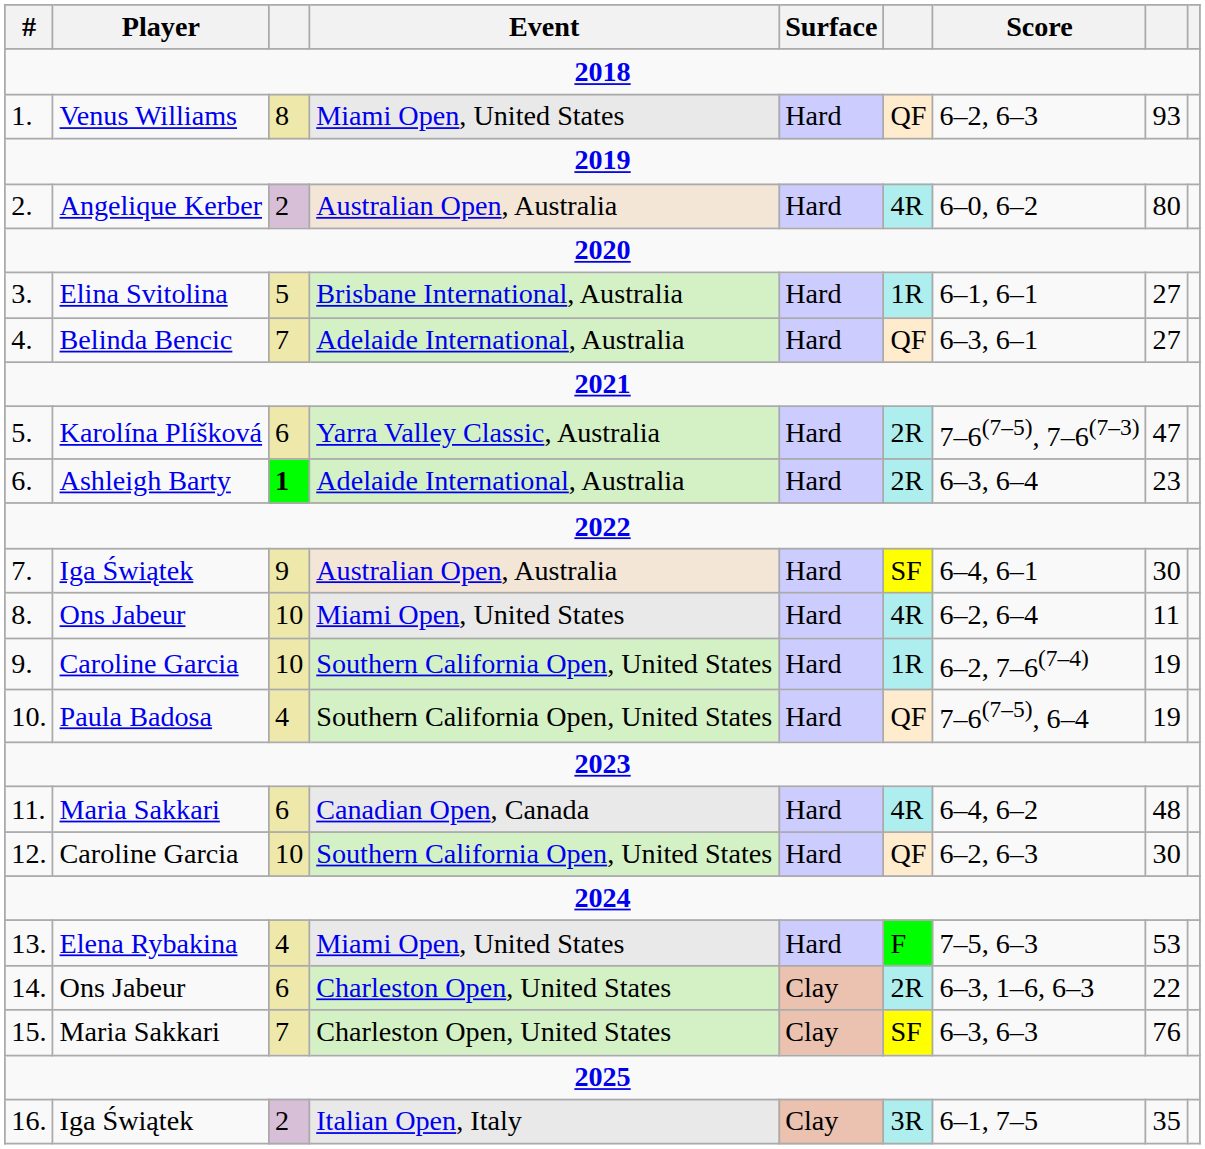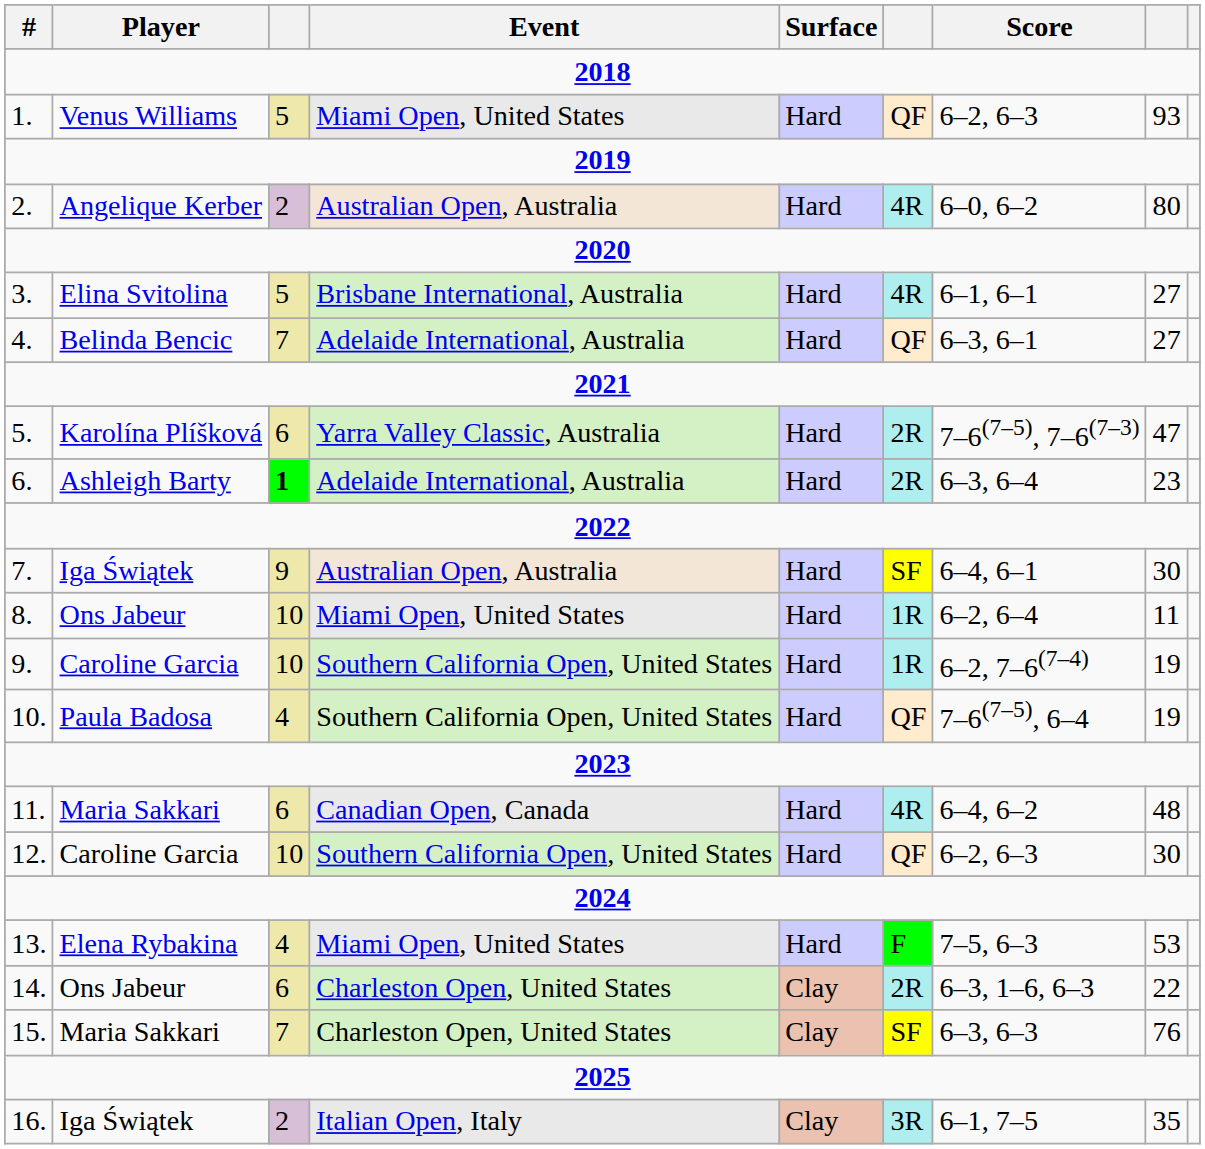1. | column 3: 8 -> 5
3. | column 6: 1R -> 4R
8. | column 6: 4R -> 1R
